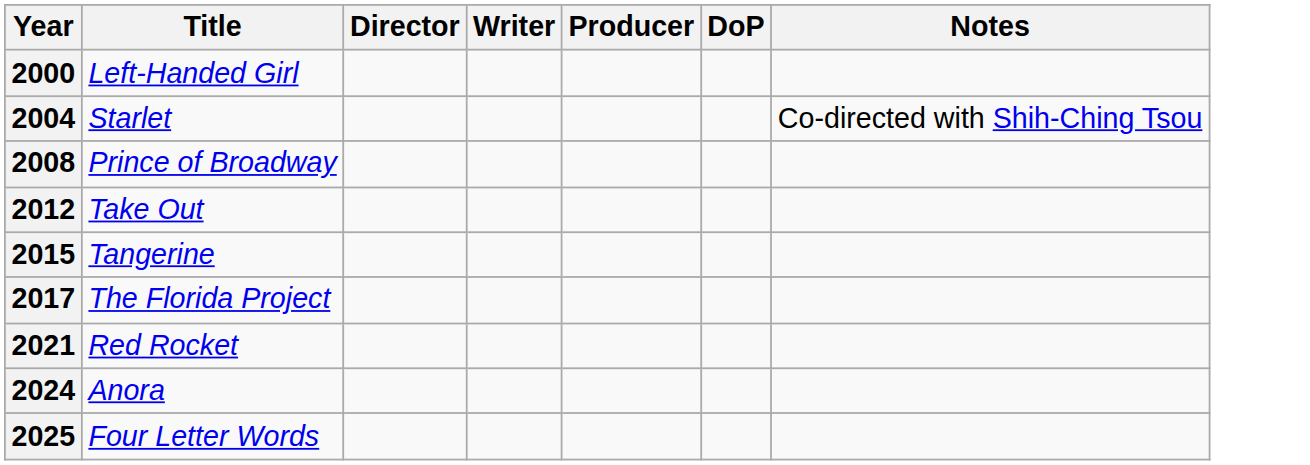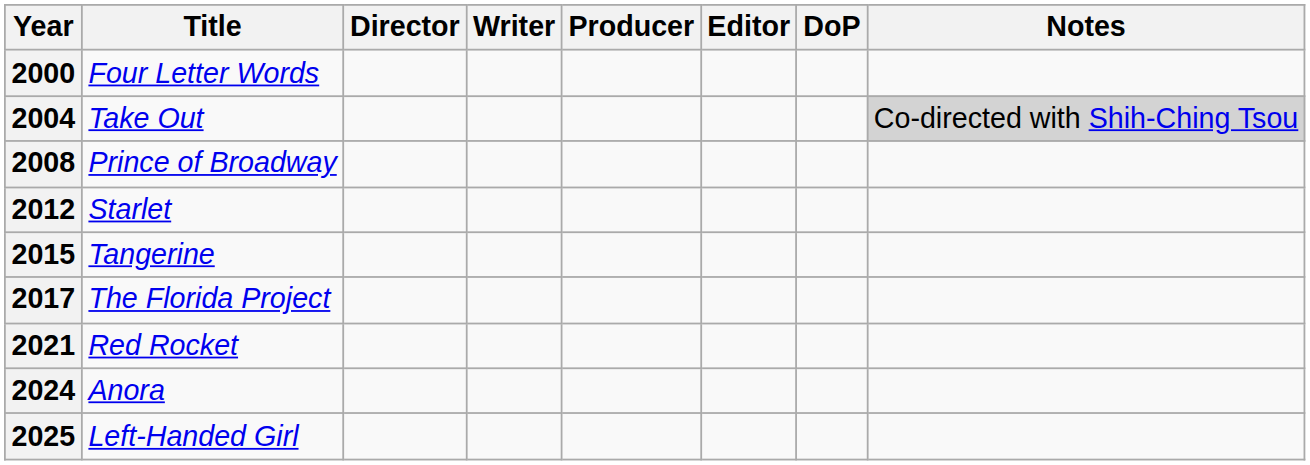+ column: Editor
2000 | Title: Left-Handed Girl -> Four Letter Words
2004 | Title: Starlet -> Take Out
2004 | Notes: no background -> lightgrey background
2012 | Title: Take Out -> Starlet
2025 | Title: Four Letter Words -> Left-Handed Girl
